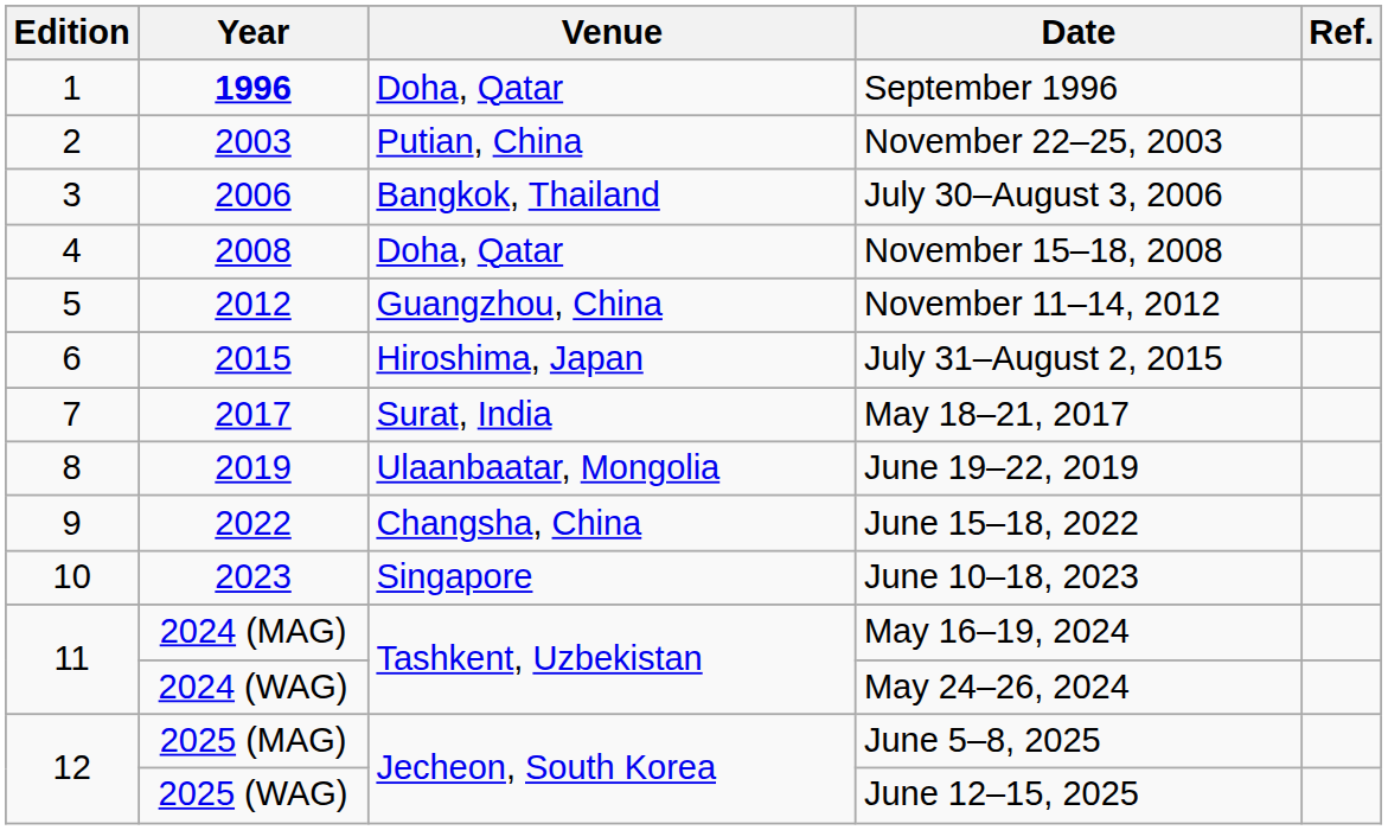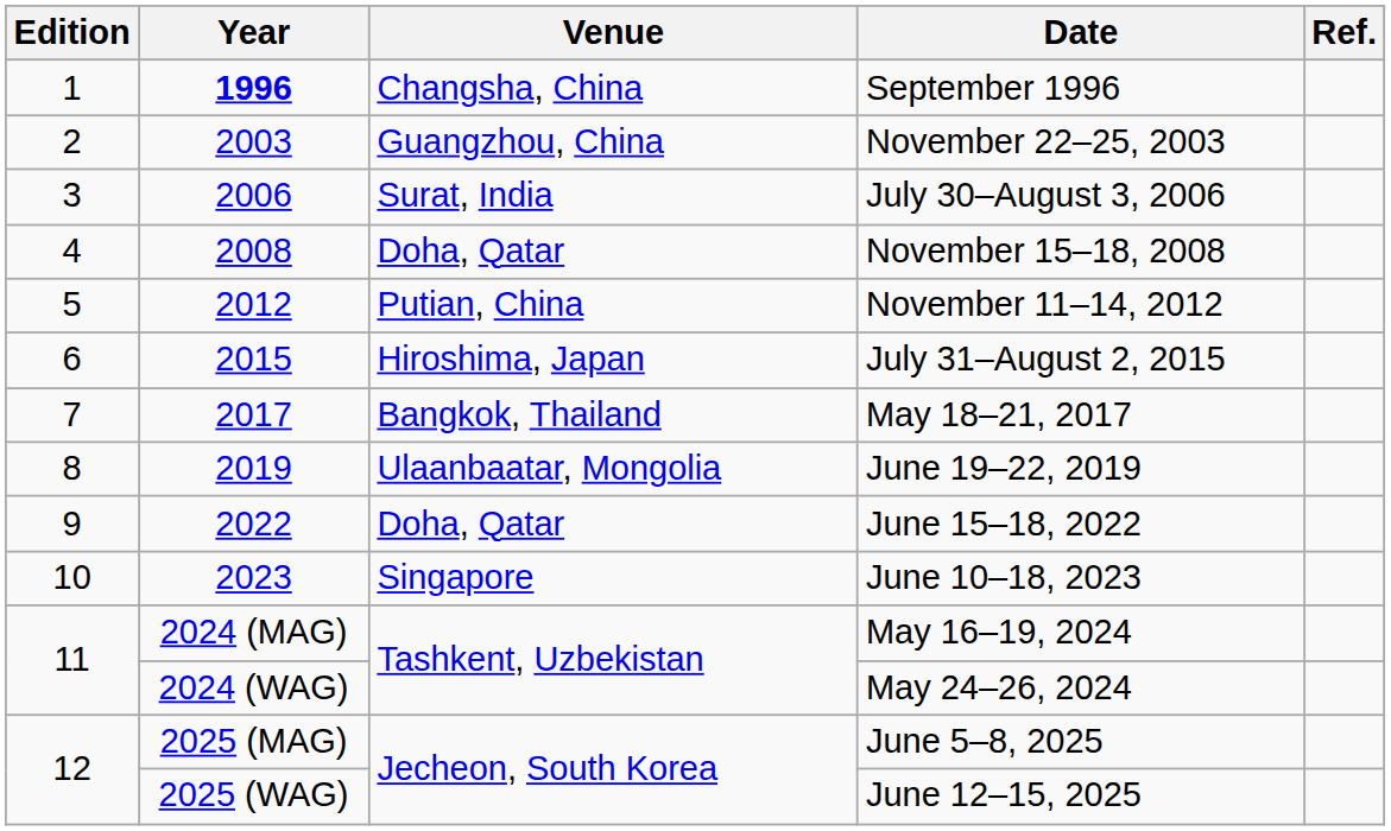September 1996 | Venue: Doha, Qatar -> Changsha, China
November 22–25, 2003 | Venue: Putian, China -> Guangzhou, China
July 30–August 3, 2006 | Venue: Bangkok, Thailand -> Surat, India
November 11–14, 2012 | Venue: Guangzhou, China -> Putian, China
May 18–21, 2017 | Venue: Surat, India -> Bangkok, Thailand
June 15–18, 2022 | Venue: Changsha, China -> Doha, Qatar
